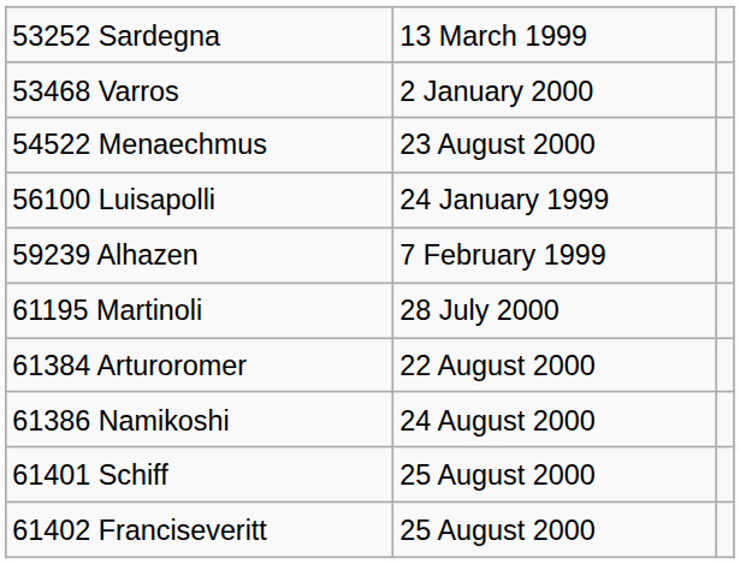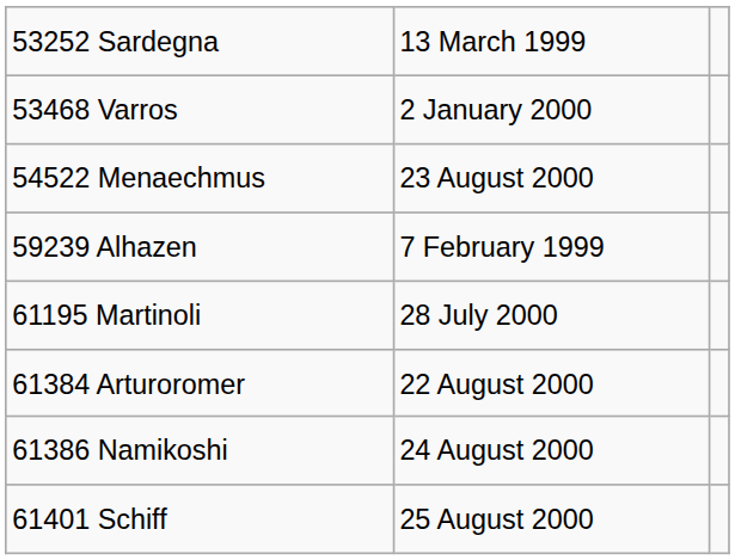- row: 56100 Luisapolli | 24 January 1999
- row: 61402 Franciseveritt | 25 August 2000
